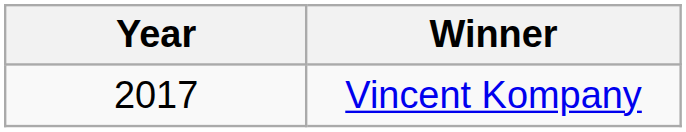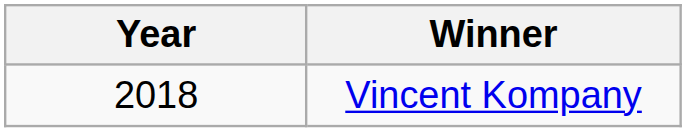Vincent Kompany | Year: 2017 -> 2018
